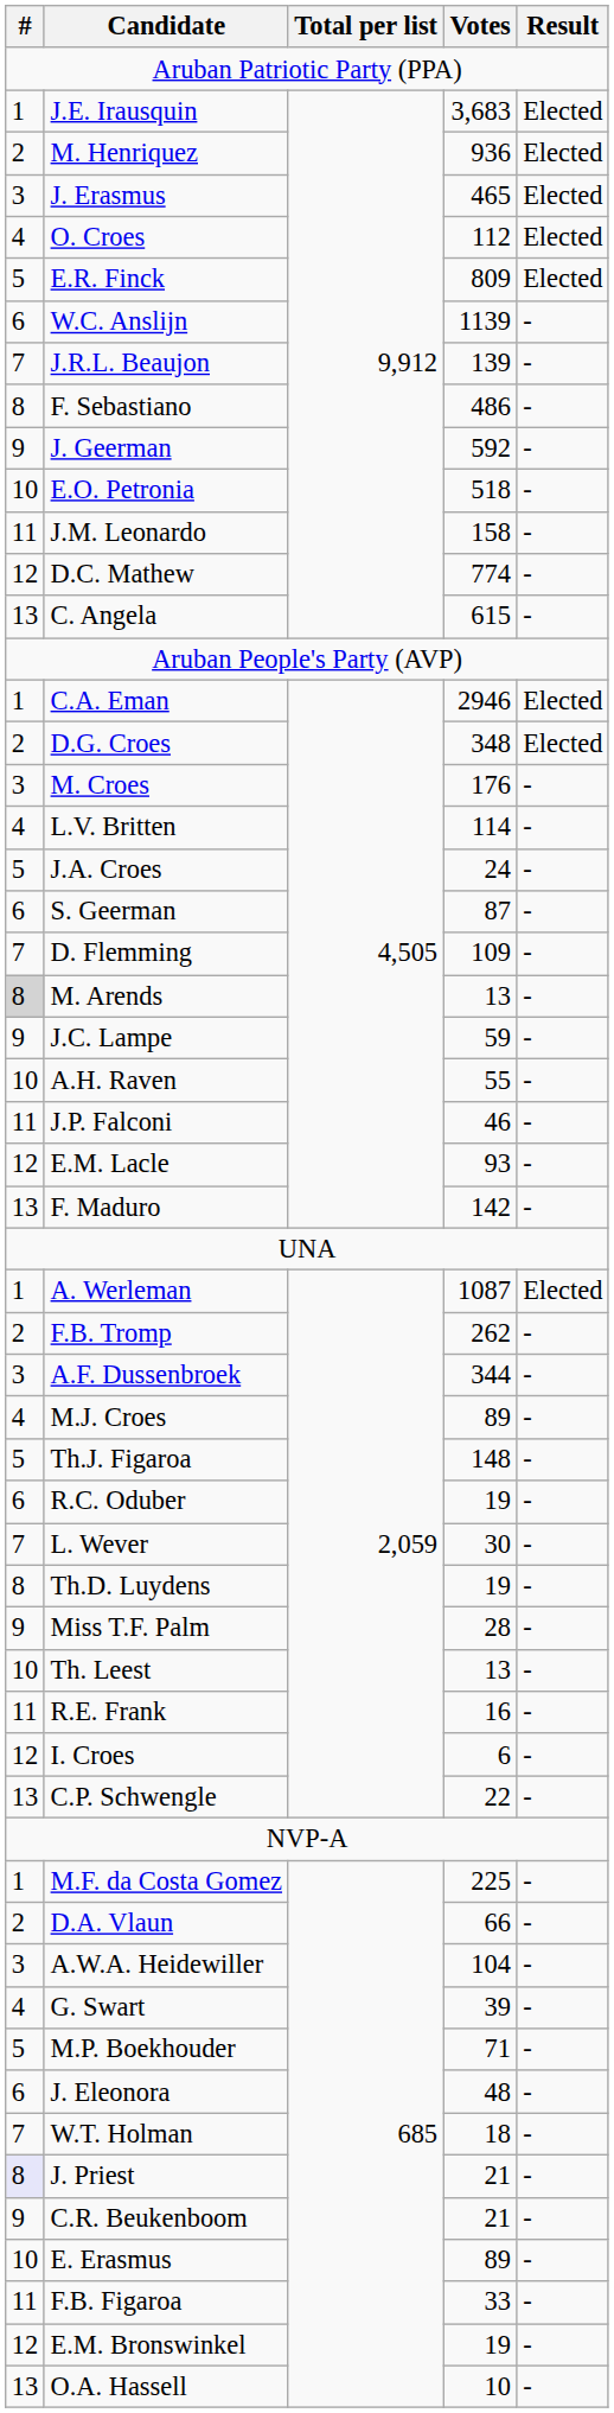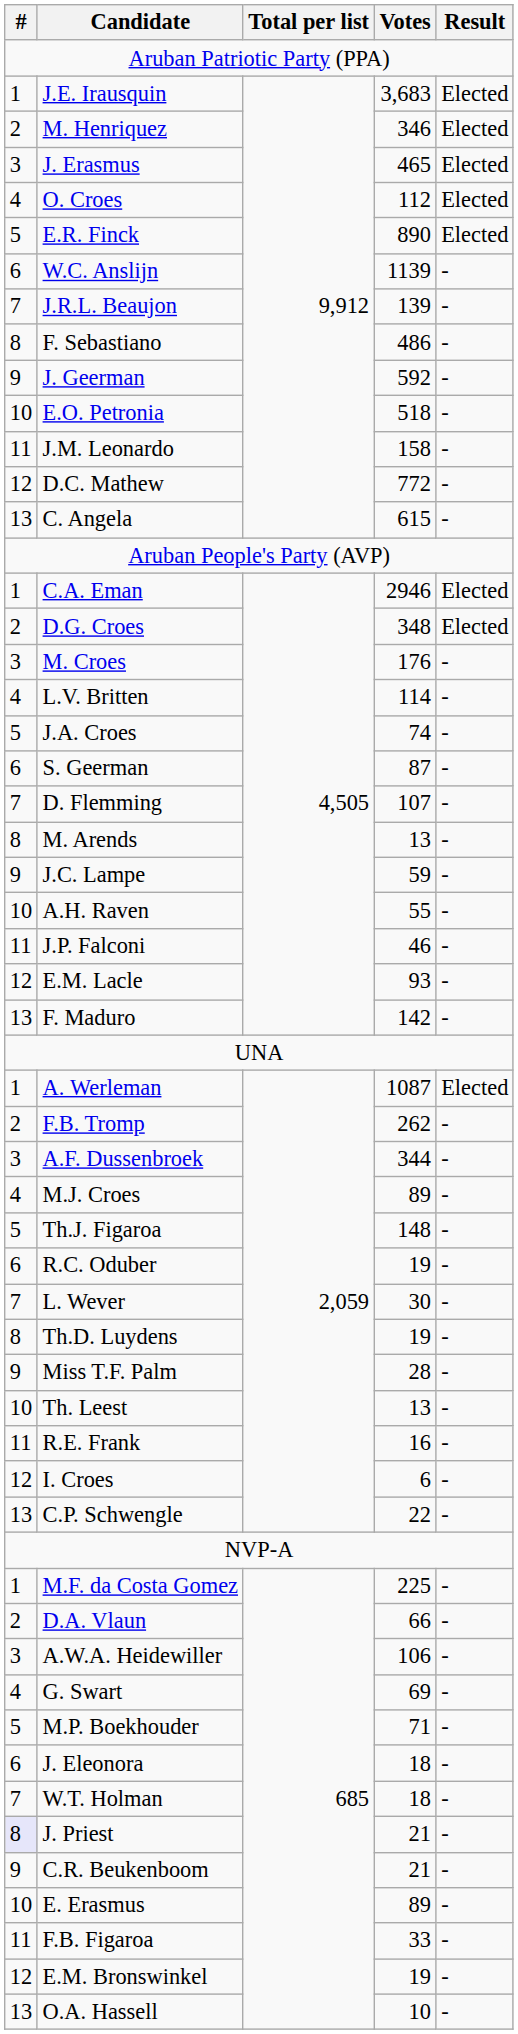M. Henriquez | Votes: 936 -> 346
E.R. Finck | Votes: 809 -> 890
D.C. Mathew | Votes: 774 -> 772
J.A. Croes | Votes: 24 -> 74
D. Flemming | Votes: 109 -> 107
M. Arends | #: lightgrey background -> no background
A.W.A. Heidewiller | Votes: 104 -> 106
G. Swart | Votes: 39 -> 69
J. Eleonora | Votes: 48 -> 18
